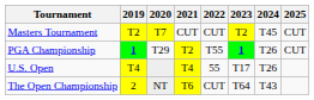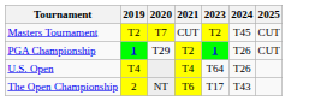- column: 2022 | CUT | T55 | 55 | CUT
U.S. Open | 2023: T17 -> T64
The Open Championship | 2023: T64 -> T17
